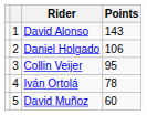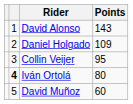Daniel Holgado | Points: 106 -> 109
Iván Ortolá | column 2: normal -> bold
Iván Ortolá | Points: 78 -> 80
